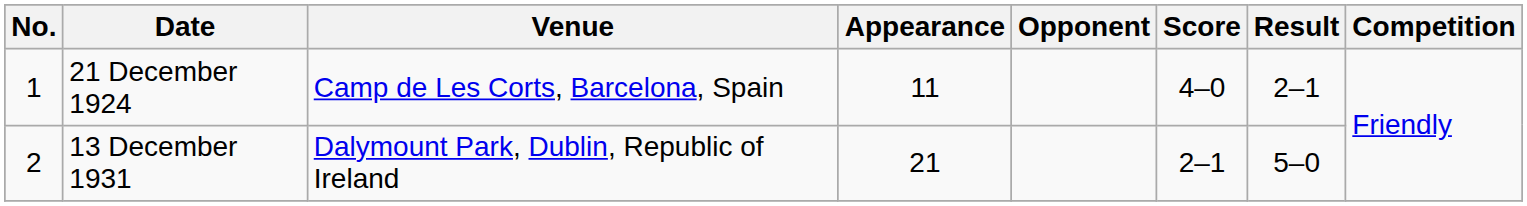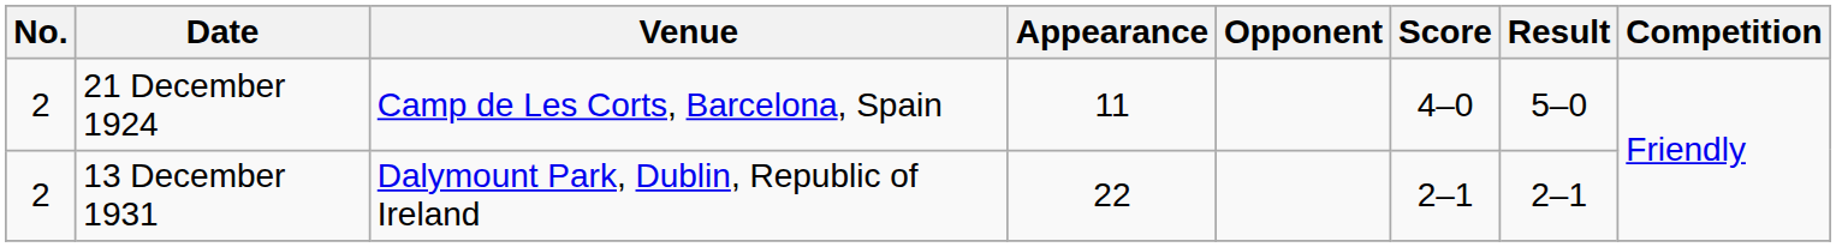21 December 1924 | No.: 1 -> 2
21 December 1924 | Result: 2–1 -> 5–0
13 December 1931 | Appearance: 21 -> 22
13 December 1931 | Result: 5–0 -> 2–1
